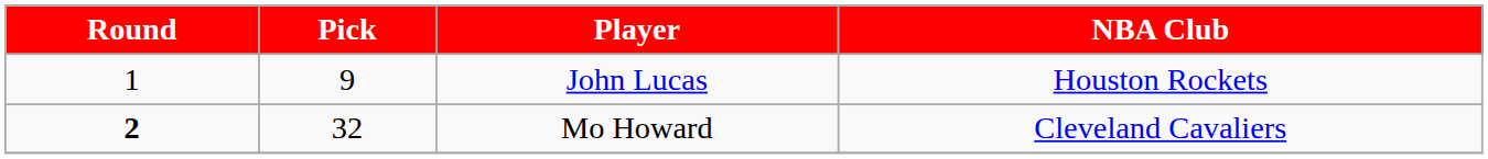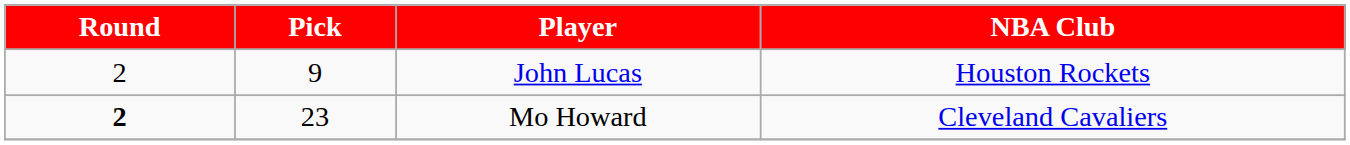John Lucas | Round: 1 -> 2
Mo Howard | Pick: 32 -> 23
